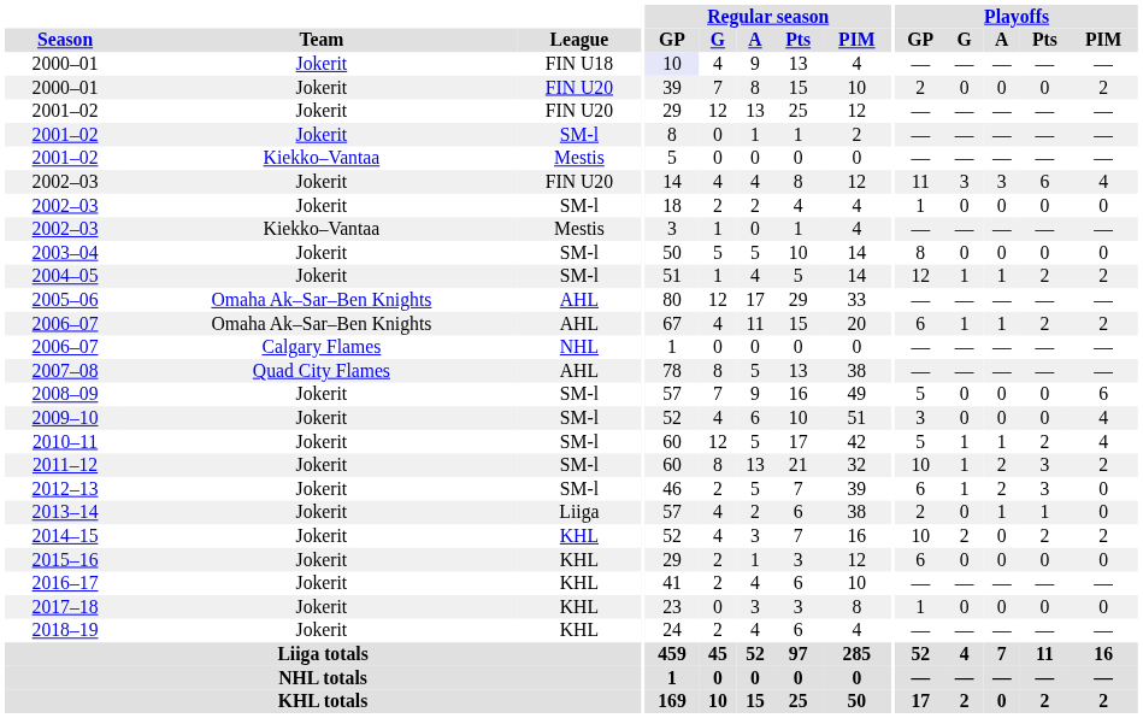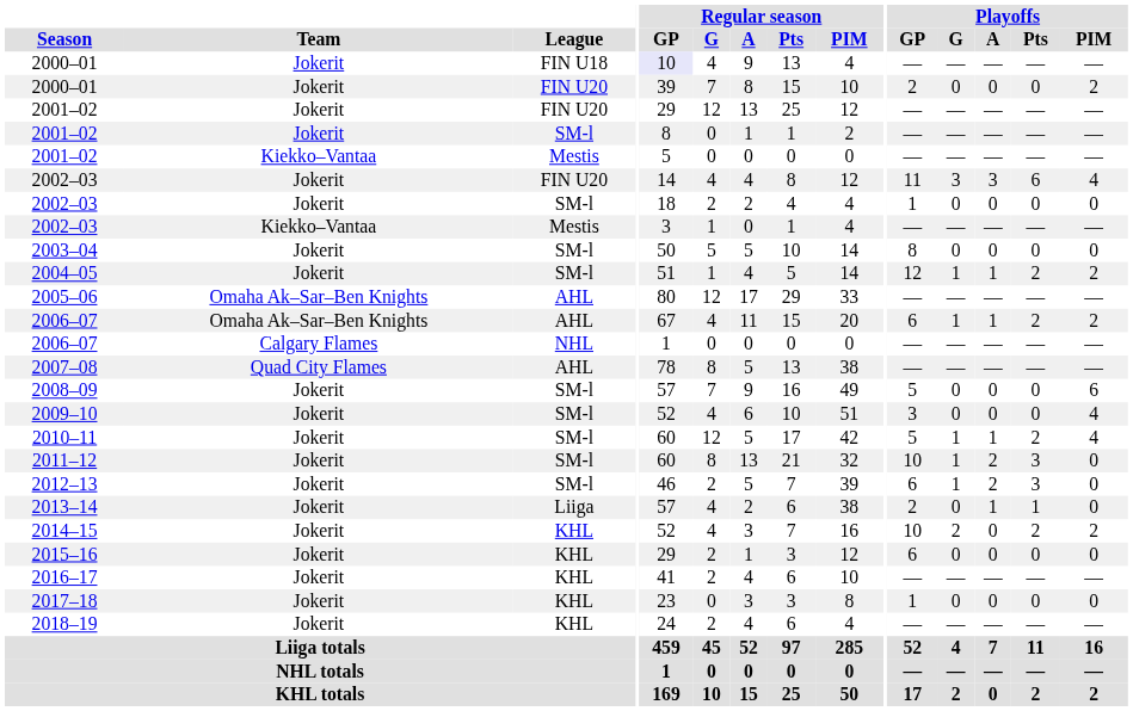2011–12 | Playoffs / PIM: 2 -> 0
